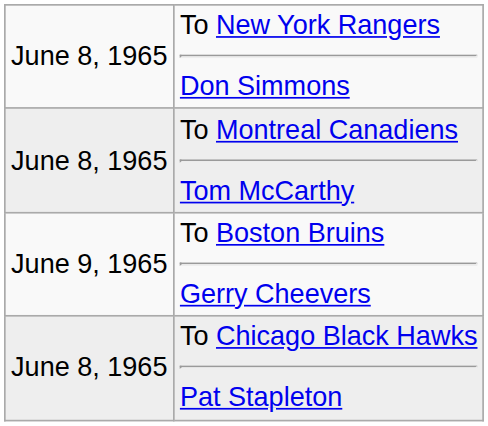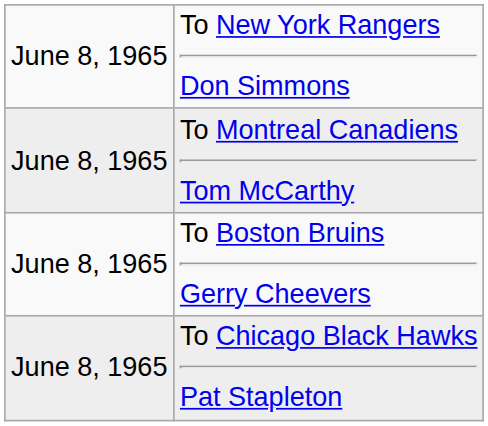To Boston Bruins Gerry Cheevers | column 1: June 9, 1965 -> June 8, 1965
